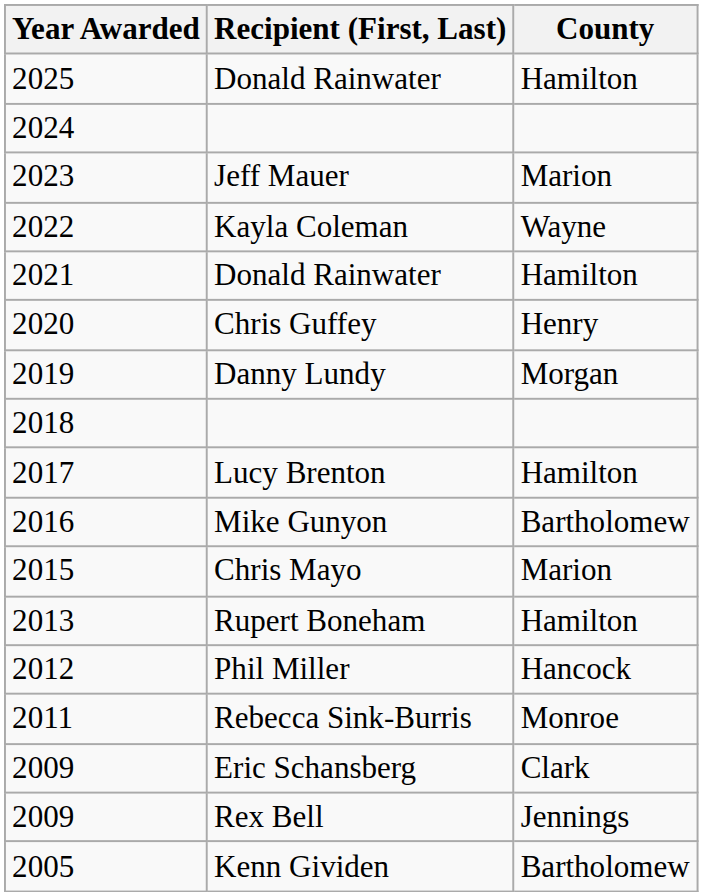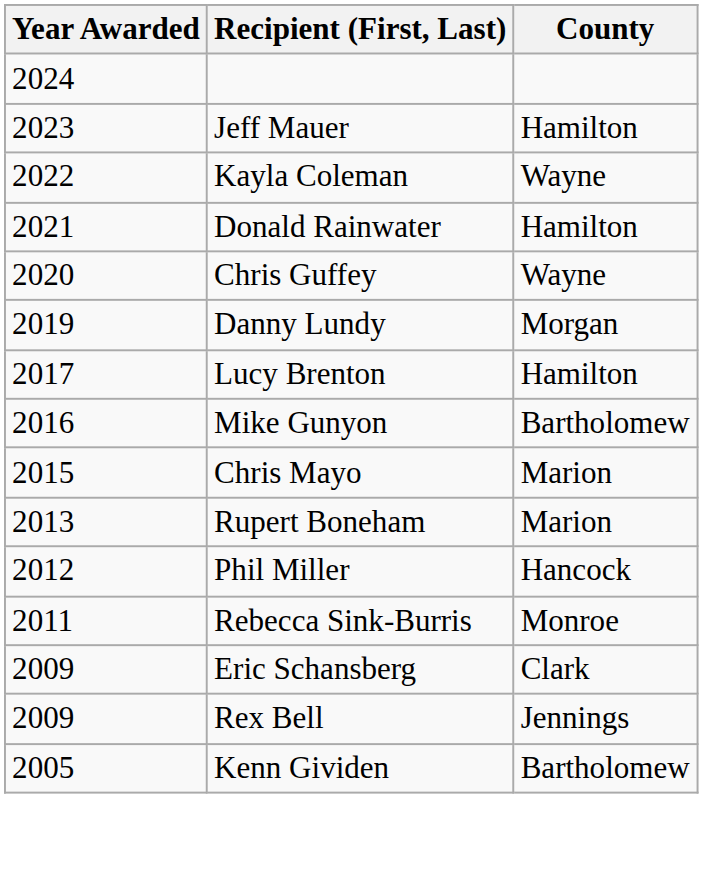- row: 2025 | Donald Rainwater | Hamilton
2023 | County: Marion -> Hamilton
2020 | County: Henry -> Wayne
- row: 2018
2013 | County: Hamilton -> Marion
